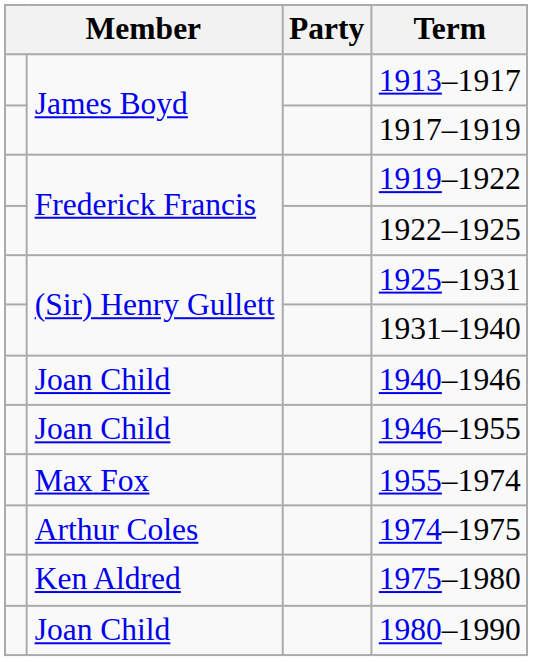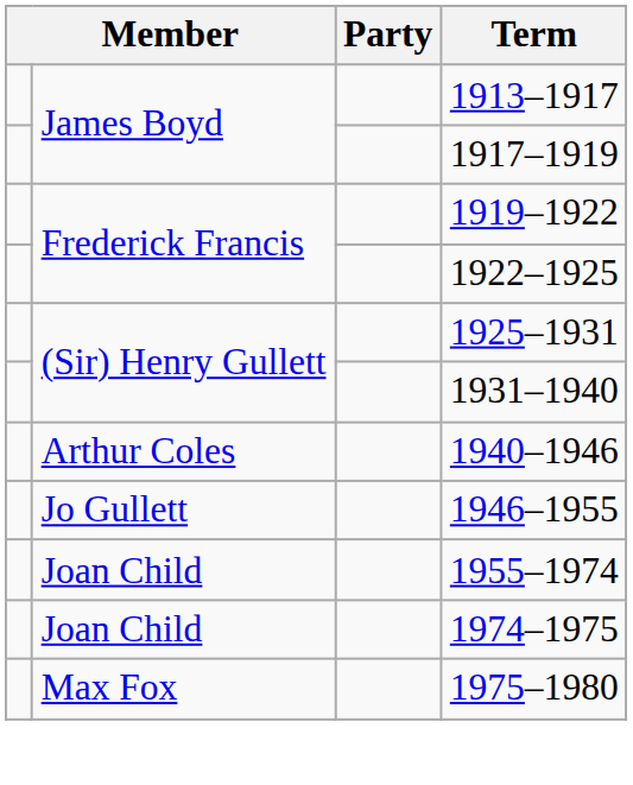1940–1946 | column 2: Joan Child -> Arthur Coles
1946–1955 | column 2: Joan Child -> Jo Gullett
1955–1974 | column 2: Max Fox -> Joan Child
1974–1975 | column 2: Arthur Coles -> Joan Child
1975–1980 | column 2: Ken Aldred -> Max Fox
- row: Joan Child | 1980–1990
